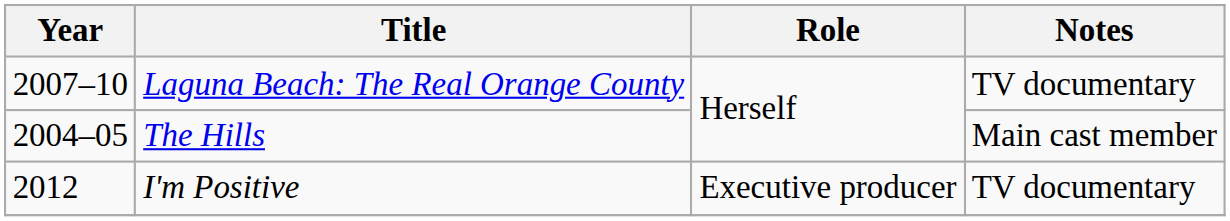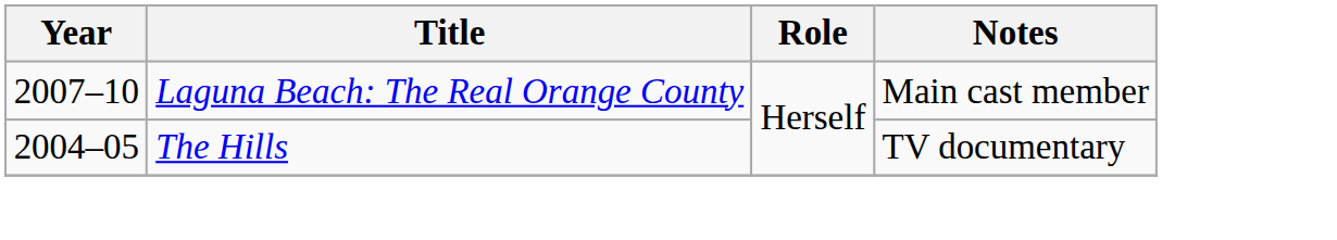Laguna Beach: The Real Orange County | Notes: TV documentary -> Main cast member
The Hills | Notes: Main cast member -> TV documentary
- row: 2012 | I'm Positive | Executive producer | TV documentary
